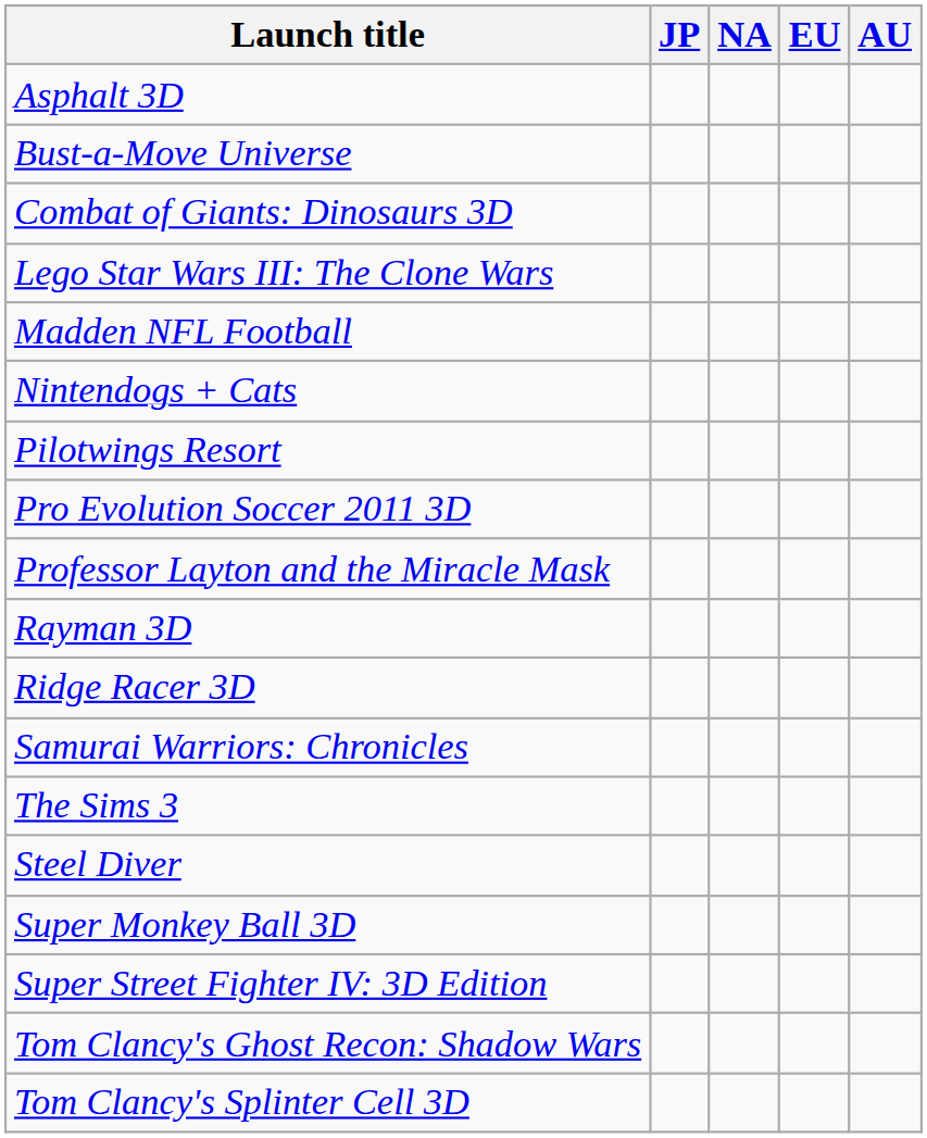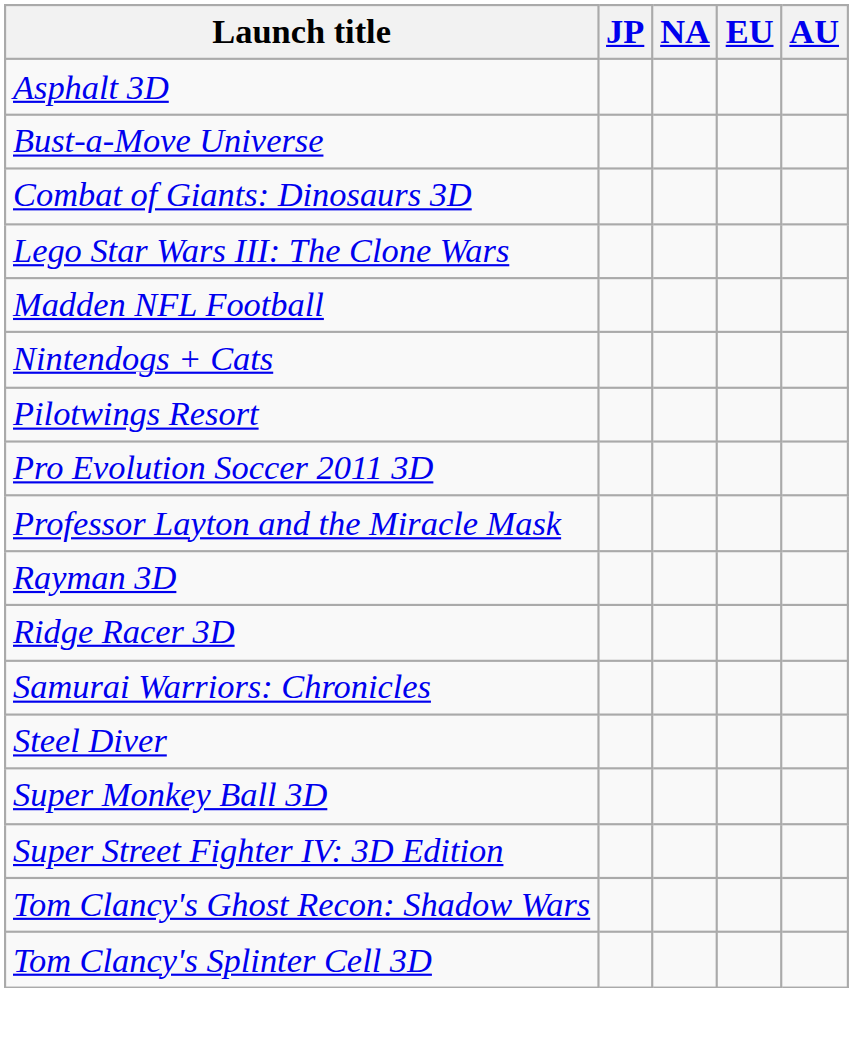- row: The Sims 3
